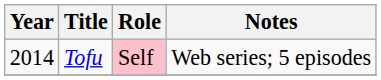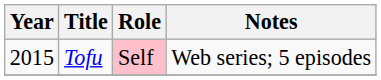Tofu | Year: 2014 -> 2015
